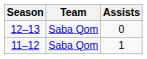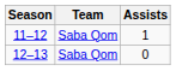rows swapped: 11–12 <-> 12–13
